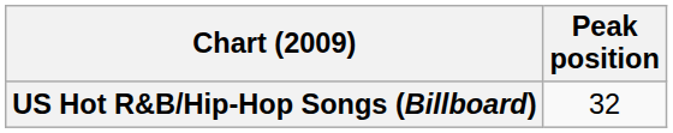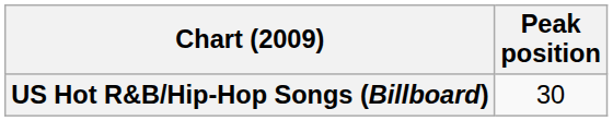US Hot R&B/Hip-Hop Songs (Billboard) | Peak position: 32 -> 30
